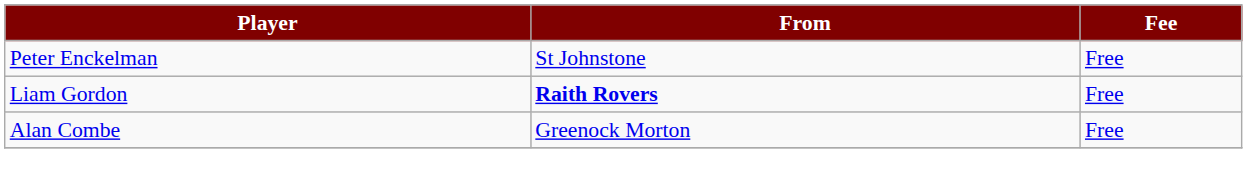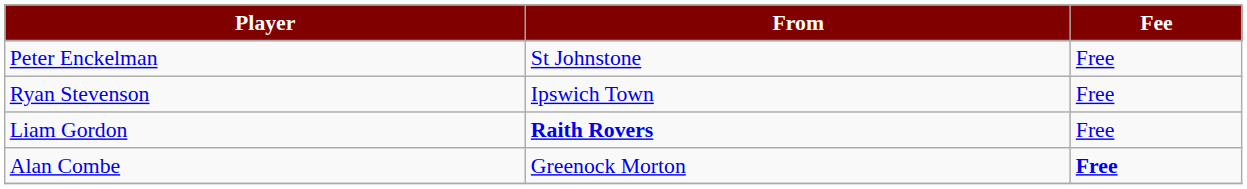+ row: Ryan Stevenson | Ipswich Town | Free
Alan Combe | Fee: normal -> bold
